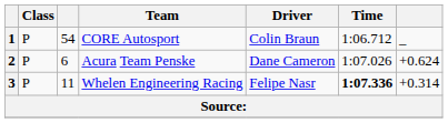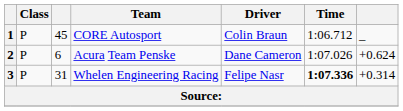1 | column 3: 54 -> 45
3 | column 3: 11 -> 31
